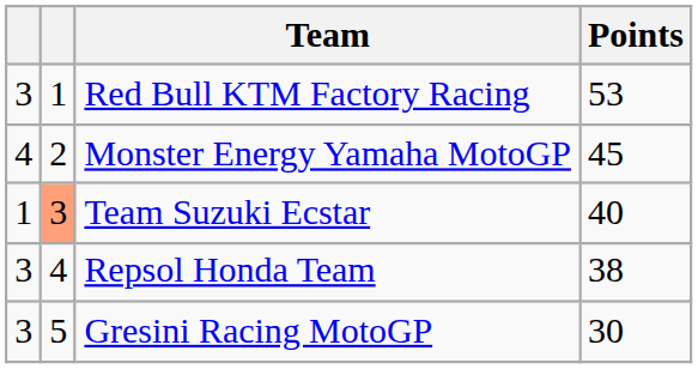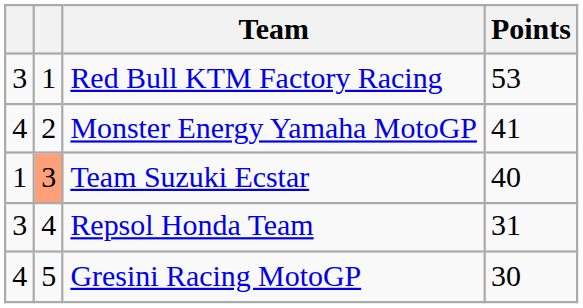Monster Energy Yamaha MotoGP | Points: 45 -> 41
Repsol Honda Team | Points: 38 -> 31
Gresini Racing MotoGP | column 1: 3 -> 4
